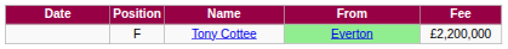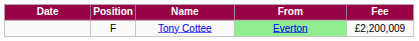Tony Cottee | Fee: £2,200,000 -> £2,200,009
